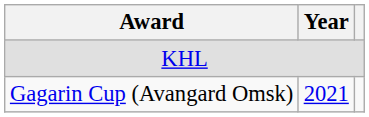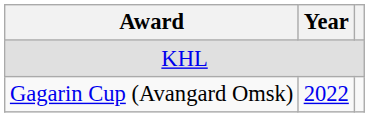Gagarin Cup (Avangard Omsk) | Year: 2021 -> 2022
